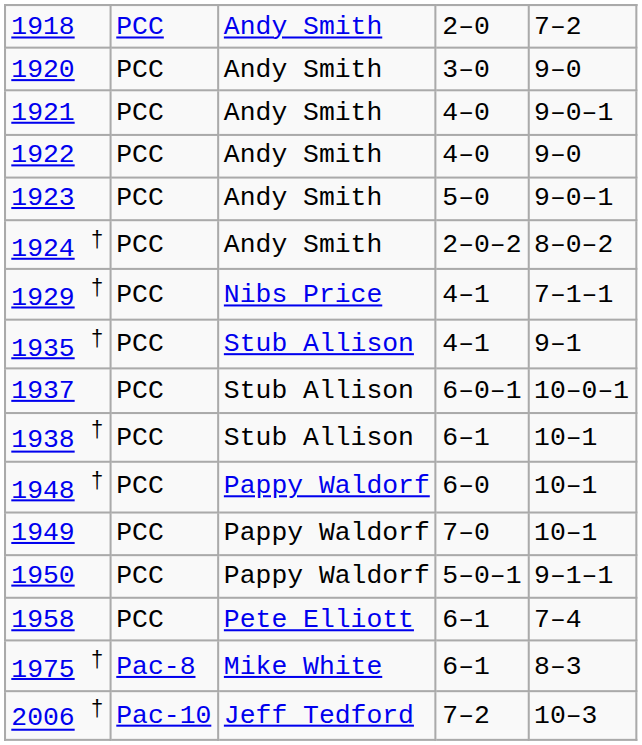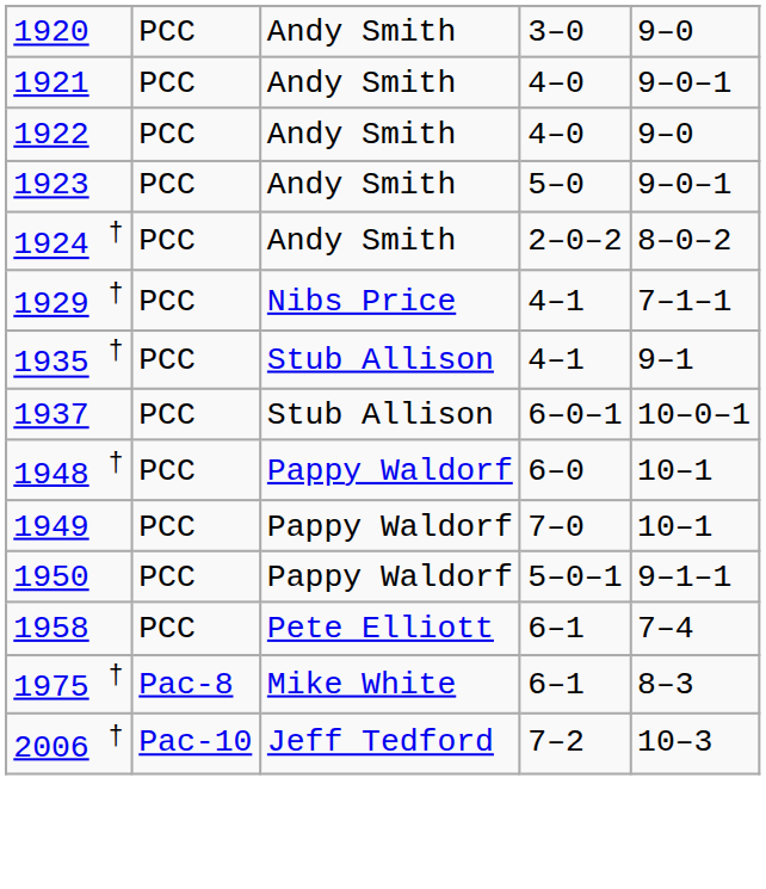- row: 1918 | PCC | Andy Smith | 2–0 | 7–2
- row: 1938 † | PCC | Stub Allison | 6–1 | 10–1
